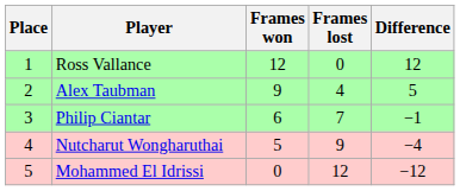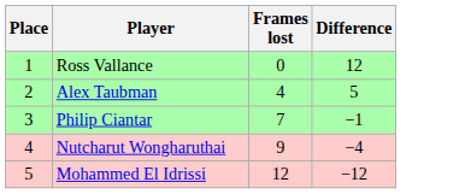- column: Frames won | 12 | 9 | 6 | 5 | 0
